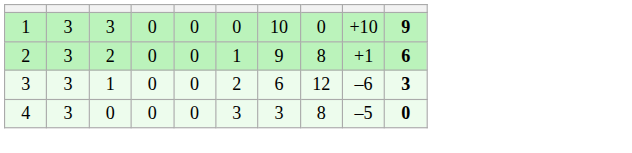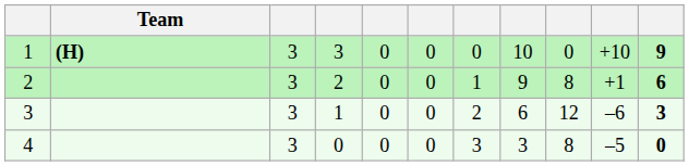+ column: Team | (H)
